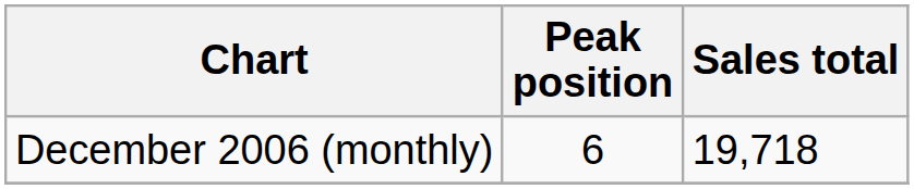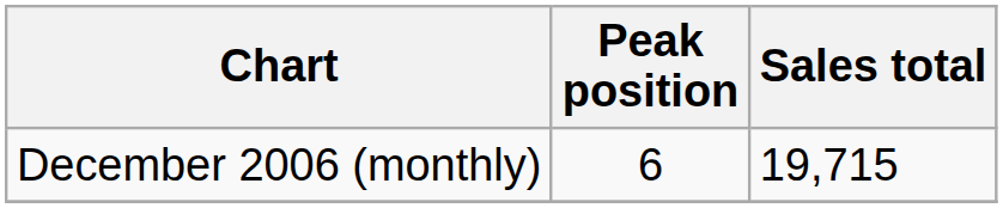December 2006 (monthly) | Sales total: 19,718 -> 19,715
